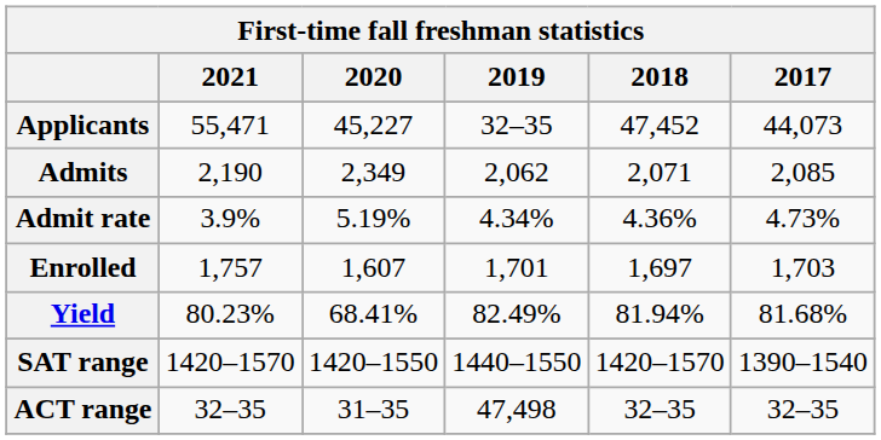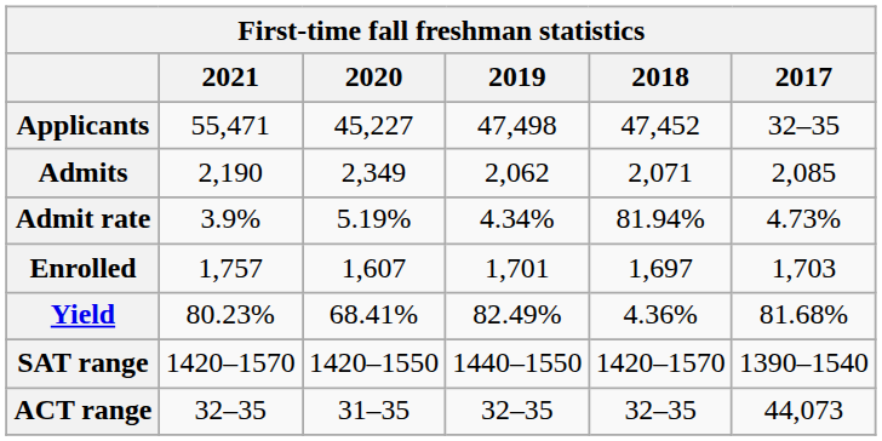Applicants | 2019: 32–35 -> 47,498
Applicants | 2017: 44,073 -> 32–35
Admit rate | 2018: 4.36% -> 81.94%
Yield | 2018: 81.94% -> 4.36%
ACT range | 2019: 47,498 -> 32–35
ACT range | 2017: 32–35 -> 44,073
